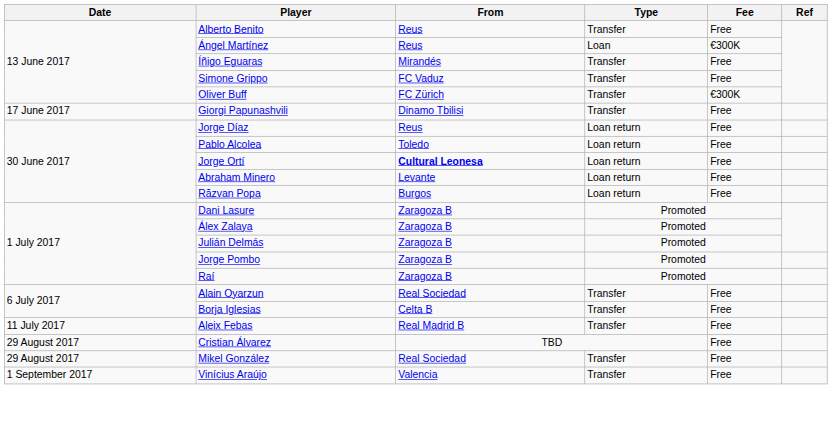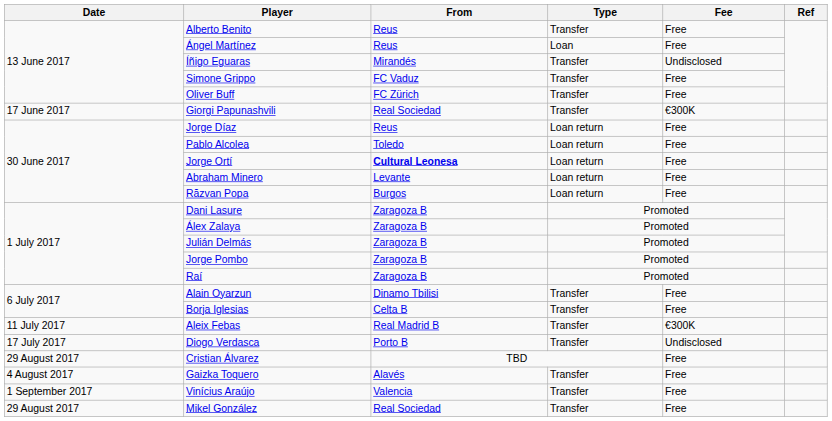Ángel Martínez | Fee: €300K -> Free
Íñigo Eguaras | Fee: Free -> Undisclosed
Oliver Buff | Fee: €300K -> Free
Giorgi Papunashvili | From: Dinamo Tbilisi -> Real Sociedad
Giorgi Papunashvili | Fee: Free -> €300K
Alain Oyarzun | From: Real Sociedad -> Dinamo Tbilisi
Aleix Febas | Fee: Free -> €300K
+ row: 17 July 2017 | Diogo Verdasca | Porto B | Transfer | Undisclosed
+ row: 4 August 2017 | Gaizka Toquero | Alavés | Transfer | Free
rows swapped: Mikel González <-> Vinícius Araújo
